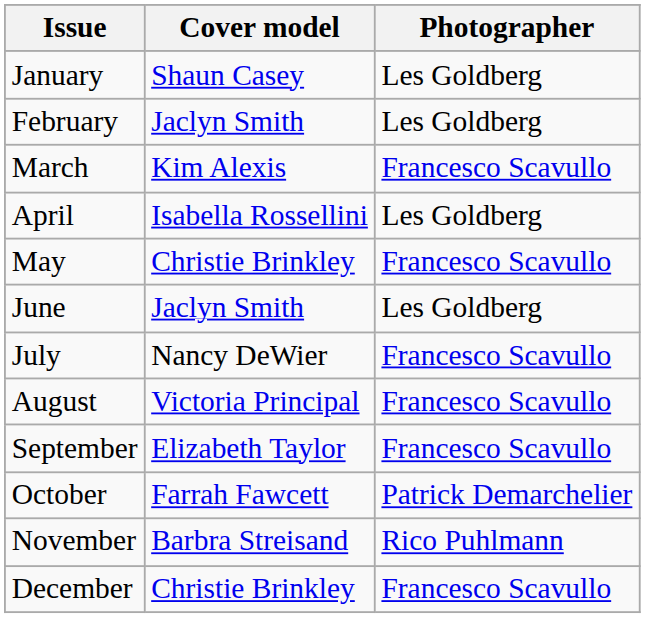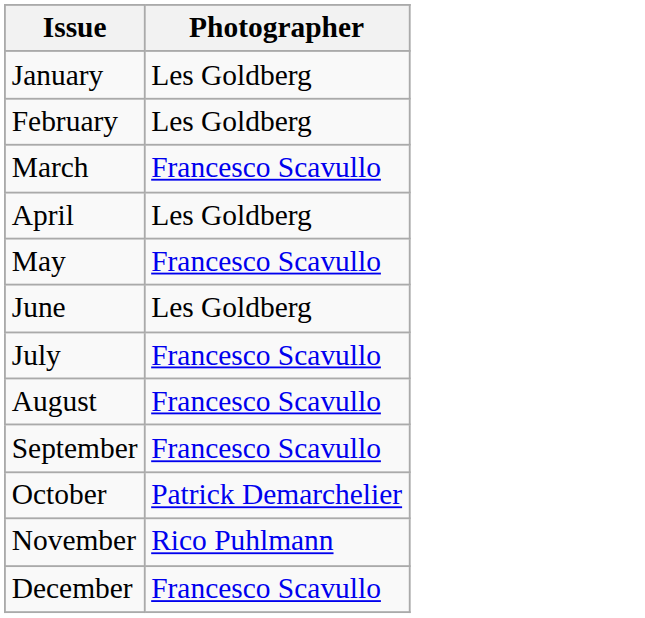- column: Cover model | Shaun Casey | Jaclyn Smith | Kim Alexis | Isabella Rossellini | Christie Brinkley | Jaclyn Smith | Nancy DeWier | Victoria Principal | Elizabeth Taylor | Farrah Fawcett | Barbra Streisand | Christie Brinkley
